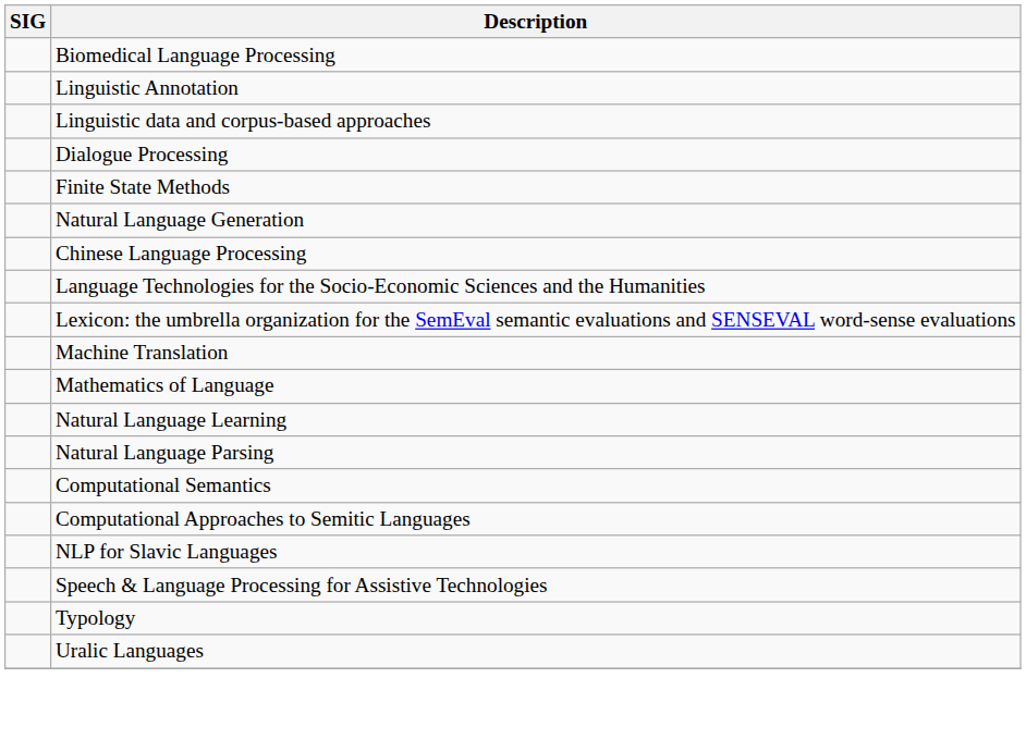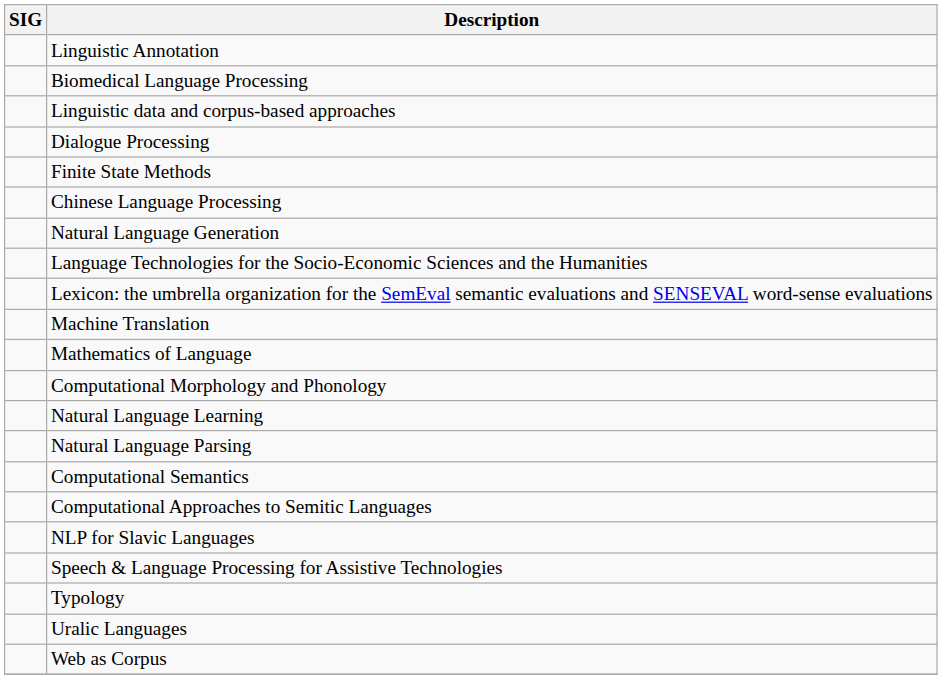rows swapped: Linguistic Annotation <-> Biomedical Language Processing
rows swapped: Natural Language Generation <-> Chinese Language Processing
+ row: Computational Morphology and Phonology
+ row: Web as Corpus
